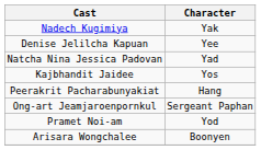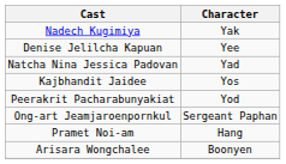Peerakrit Pacharabunyakiat | Character: Hang -> Yod
Pramet Noi-am | Character: Yod -> Hang
